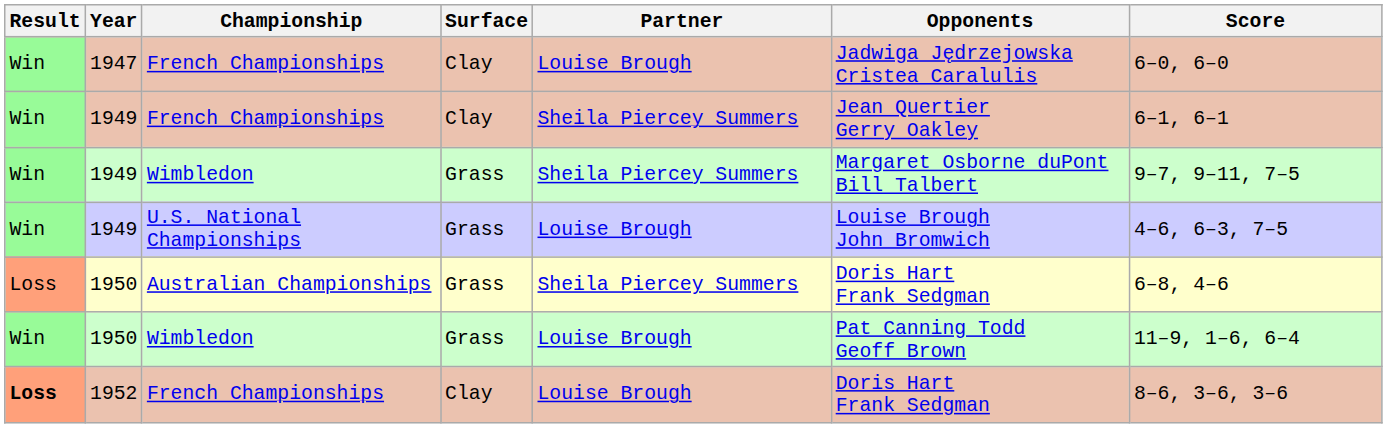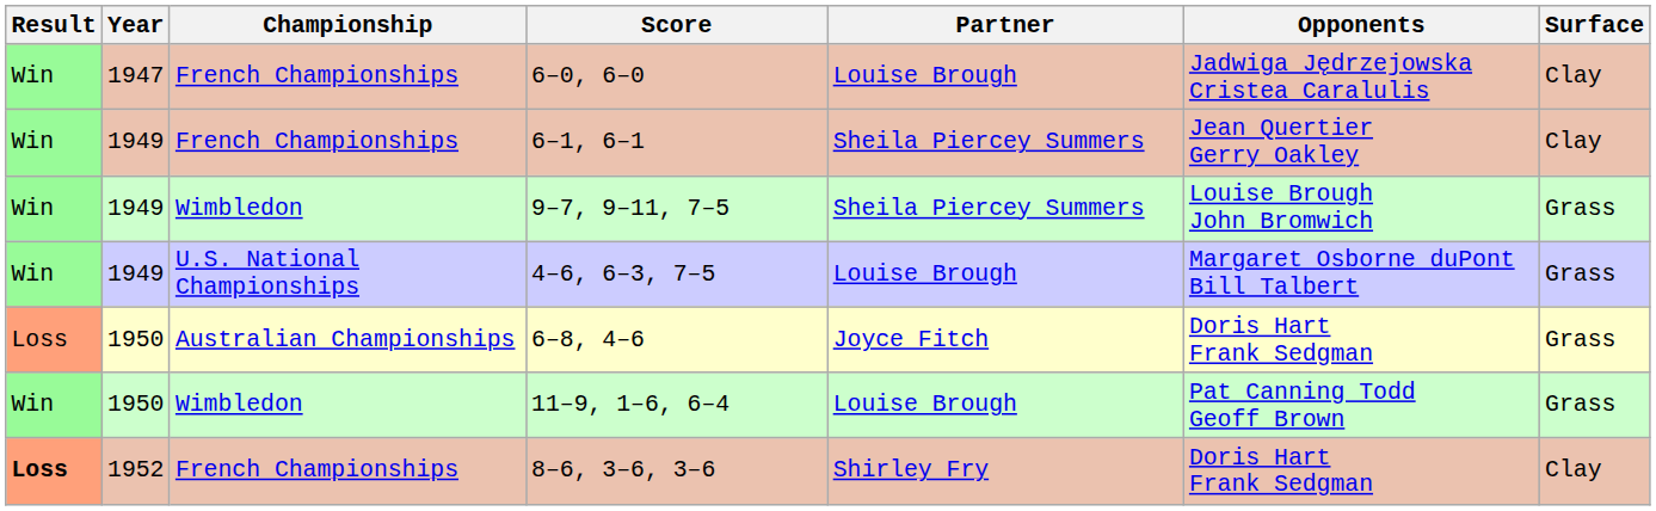columns swapped: Surface <-> Score
1949 / Wimbledon | Opponents: Margaret Osborne duPont Bill Talbert -> Louise Brough John Bromwich
1949 / U.S. National Championships | Opponents: Louise Brough John Bromwich -> Margaret Osborne duPont Bill Talbert
1950 / Australian Championships | Partner: Sheila Piercey Summers -> Joyce Fitch
1952 | Partner: Louise Brough -> Shirley Fry
